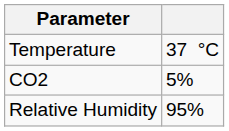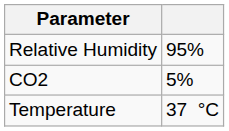rows swapped: Temperature <-> Relative Humidity
